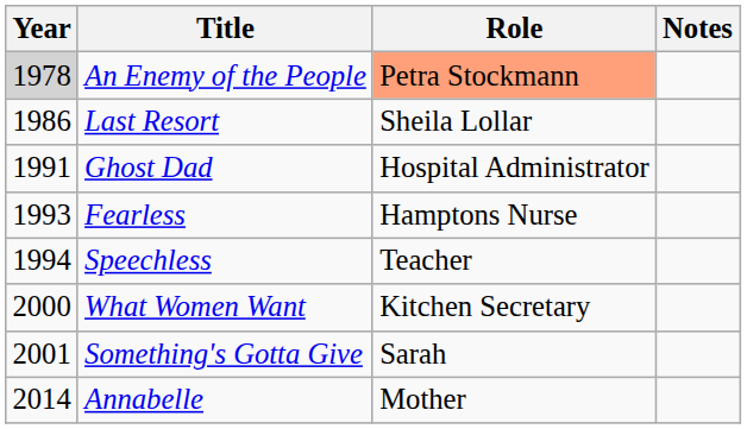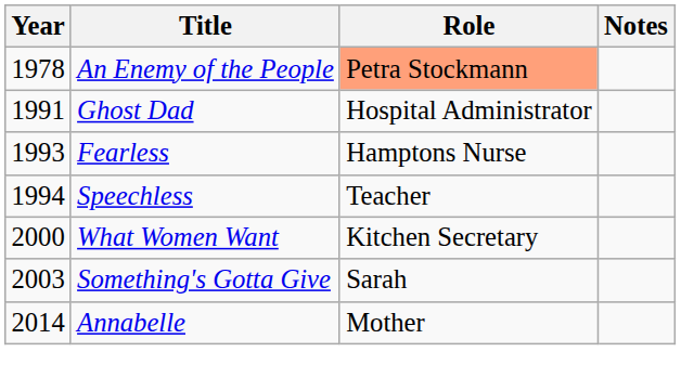An Enemy of the People | Year: lightgrey background -> no background
- row: 1986 | Last Resort | Sheila Lollar
Something's Gotta Give | Year: 2001 -> 2003
